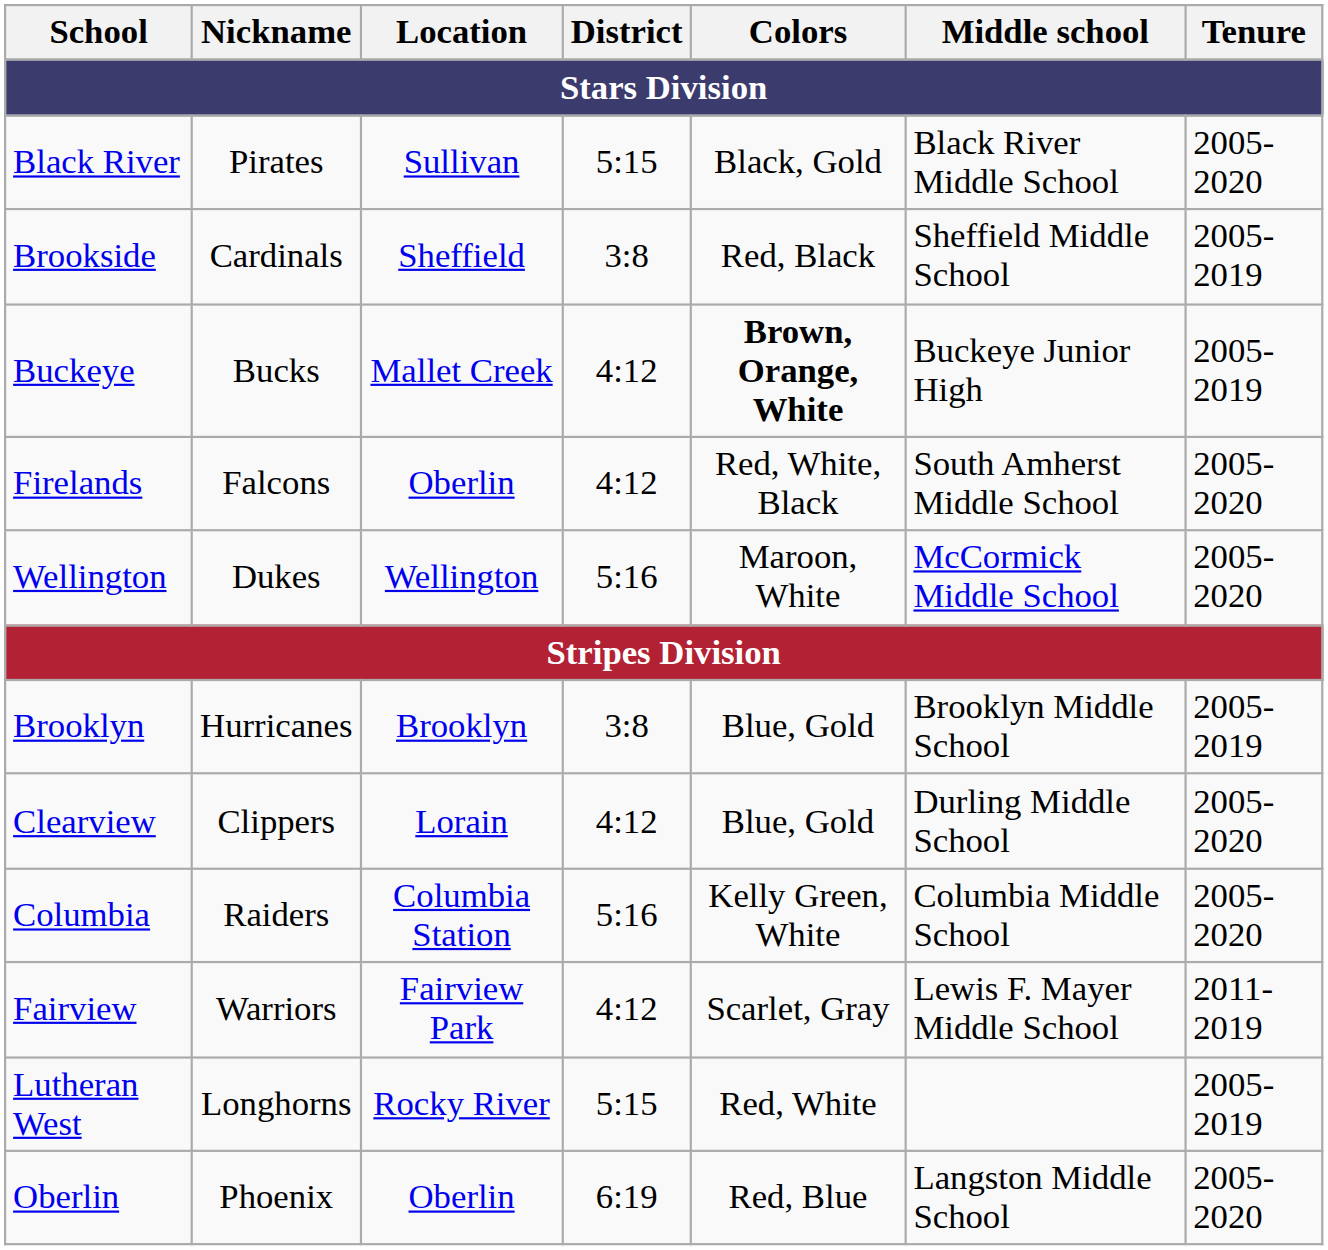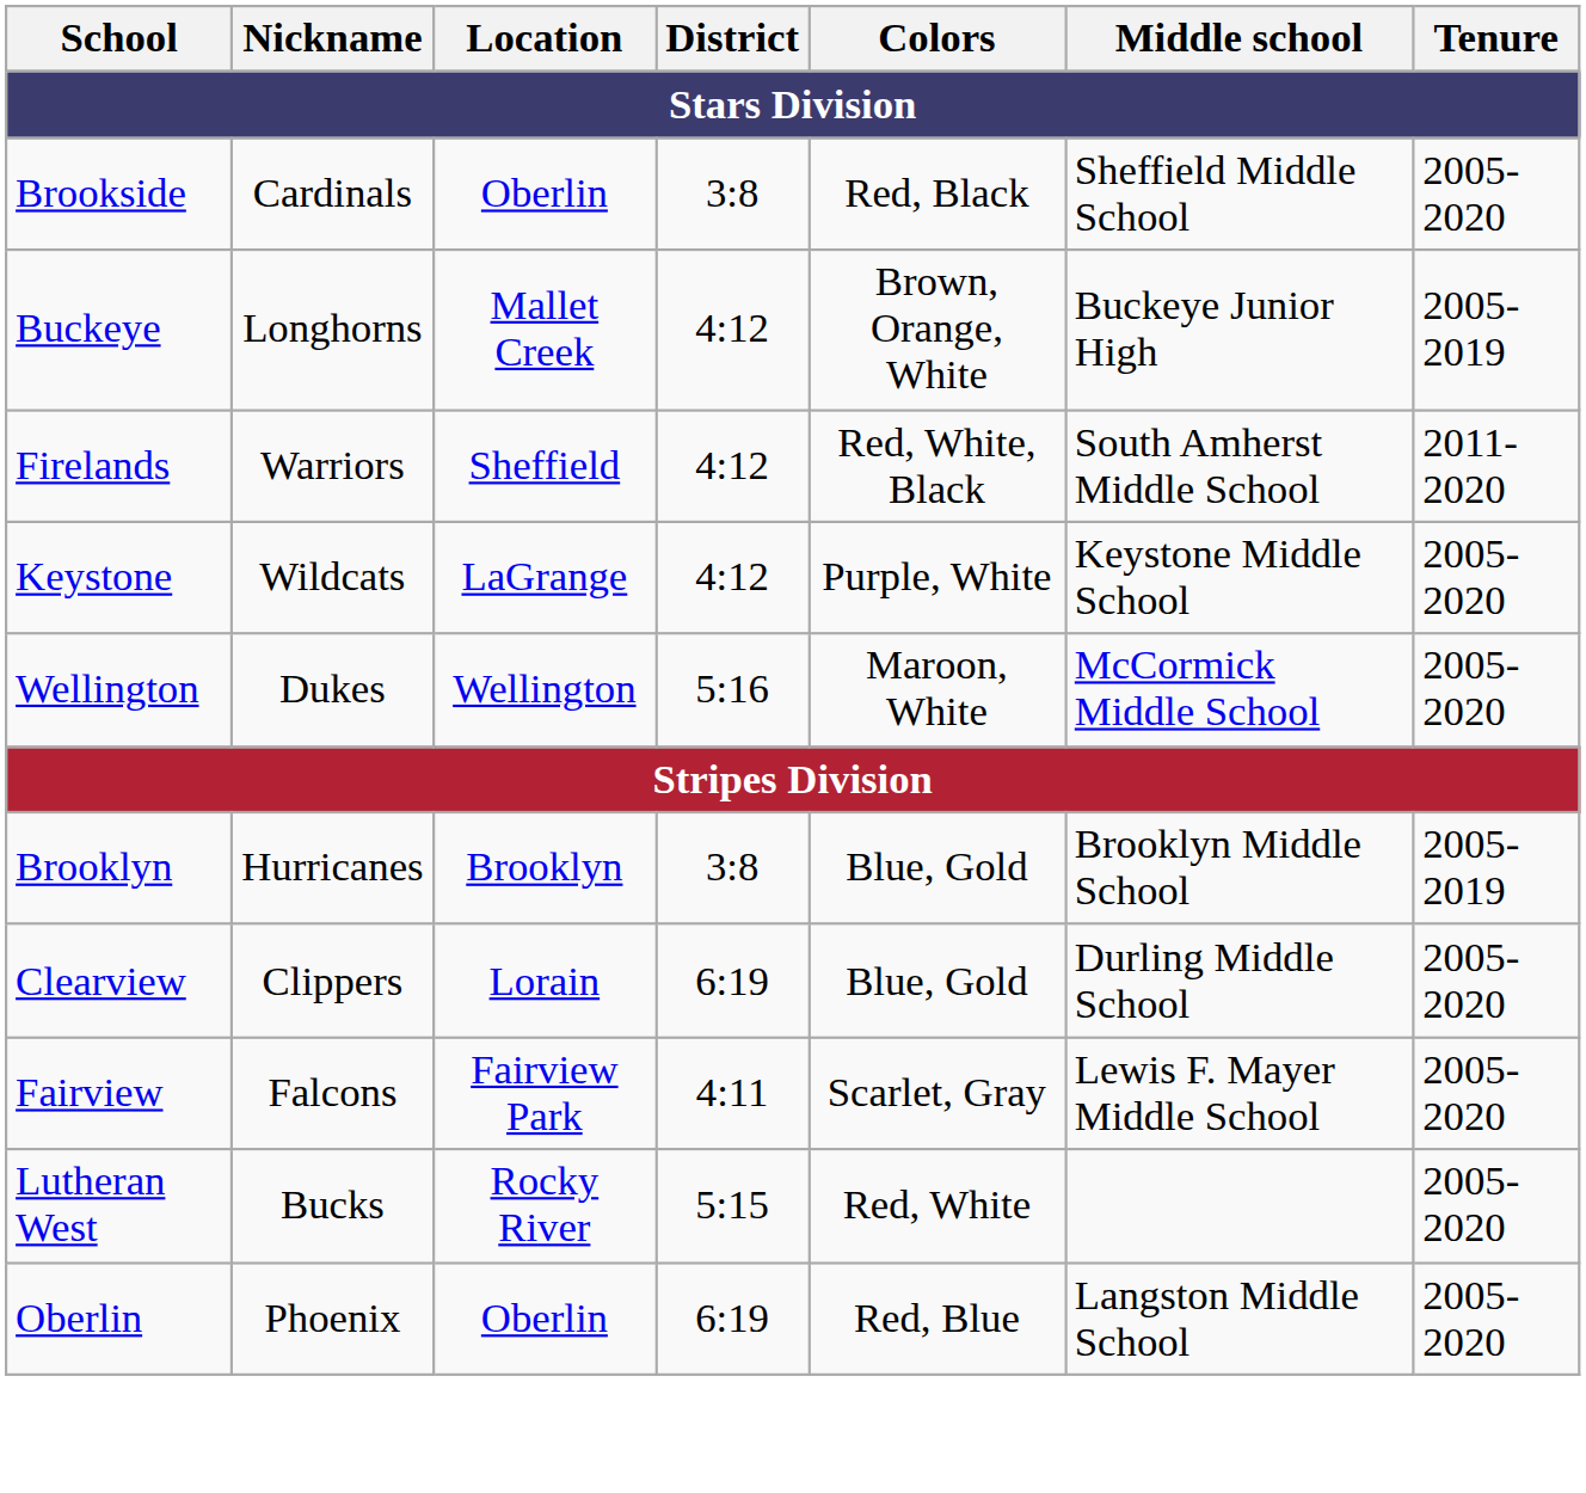- row: Black River | Pirates | Sullivan | 5:15 | Black, Gold | Black River Middle School | 2005-2020
Brookside | Location: Sheffield -> Oberlin
Brookside | Tenure: 2005-2019 -> 2005-2020
Buckeye | Nickname: Bucks -> Longhorns
Buckeye | Colors: bold -> normal
Firelands | Nickname: Falcons -> Warriors
Firelands | Location: Oberlin -> Sheffield
Firelands | Tenure: 2005-2020 -> 2011-2020
+ row: Keystone | Wildcats | LaGrange | 4:12 | Purple, White | Keystone Middle School | 2005-2020
Clearview | District: 4:12 -> 6:19
- row: Columbia | Raiders | Columbia Station | 5:16 | Kelly Green, White | Columbia Middle School | 2005-2020
Fairview | Nickname: Warriors -> Falcons
Fairview | District: 4:12 -> 4:11
Fairview | Tenure: 2011-2019 -> 2005-2020
Lutheran West | Nickname: Longhorns -> Bucks
Lutheran West | Tenure: 2005-2019 -> 2005-2020
